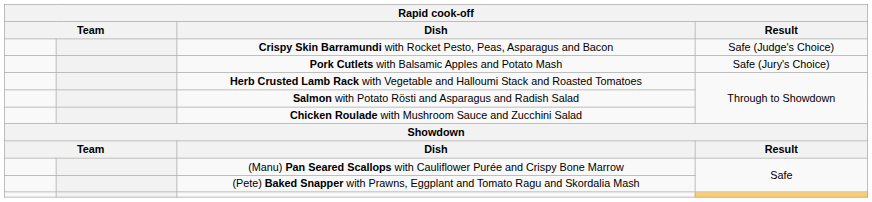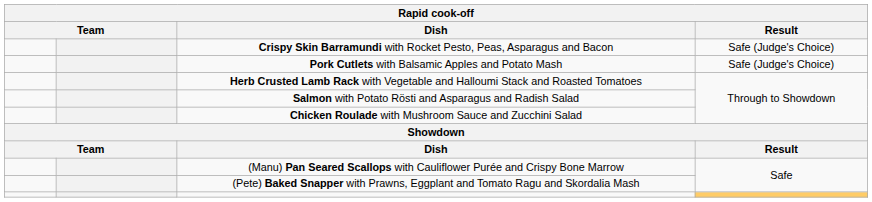Pork Cutlets with Balsamic Apples and Potato Mash | Result: Safe (Jury's Choice) -> Safe (Judge's Choice)
